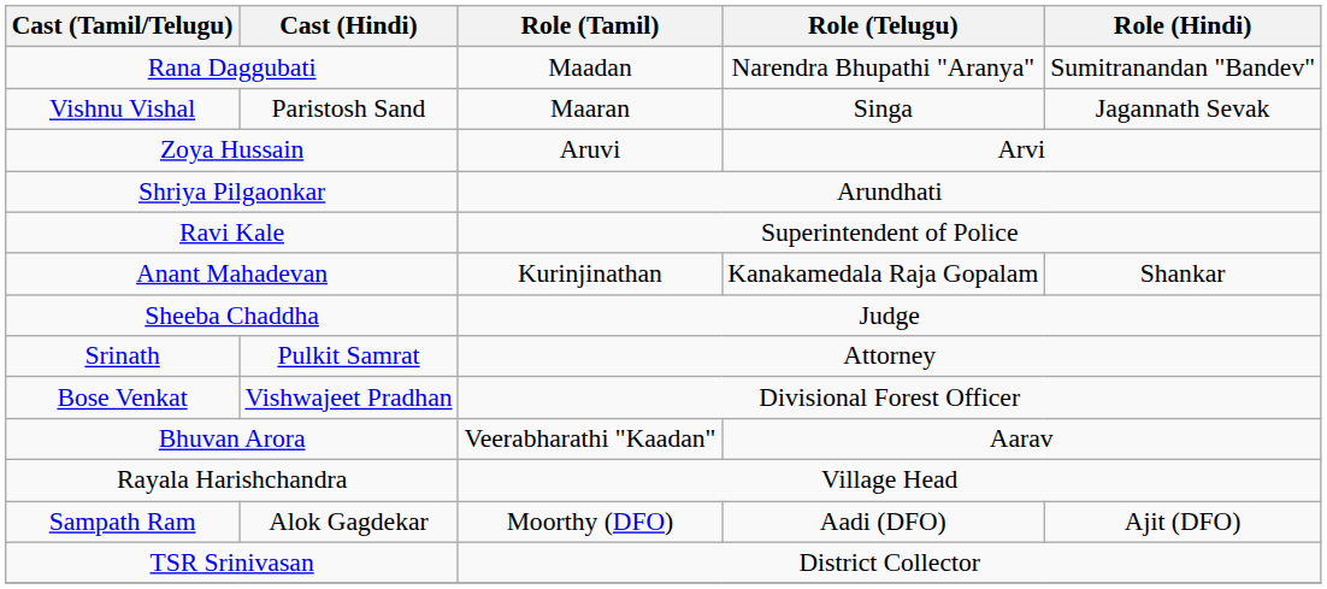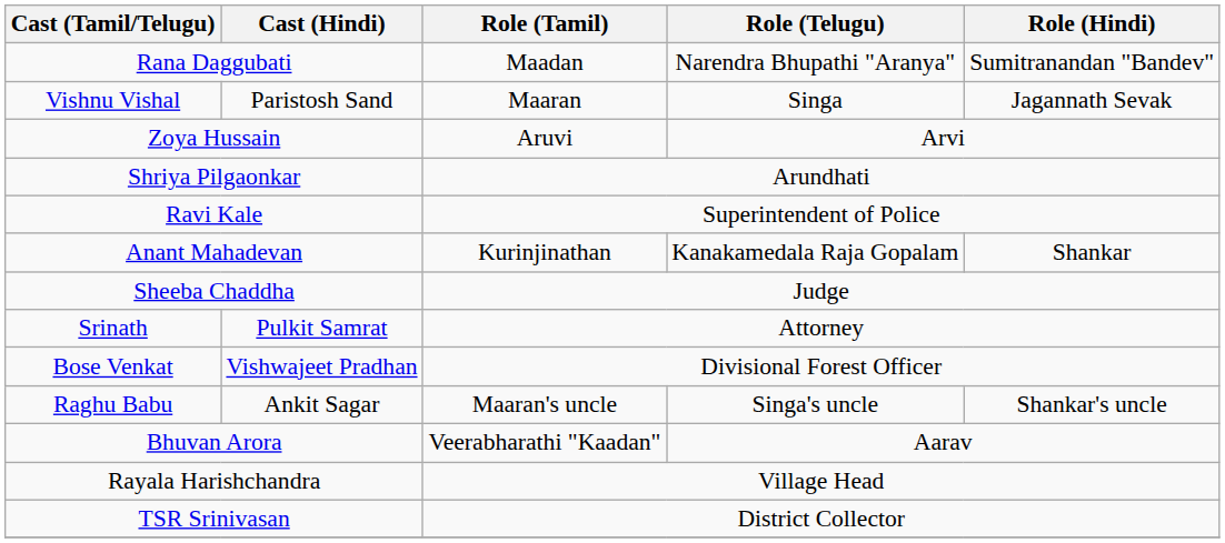+ row: Raghu Babu | Ankit Sagar | Maaran's uncle | Singa's uncle | Shankar's uncle
- row: Sampath Ram | Alok Gagdekar | Moorthy (DFO) | Aadi (DFO) | Ajit (DFO)
